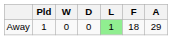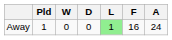Away | F: 18 -> 16
Away | A: 29 -> 24
